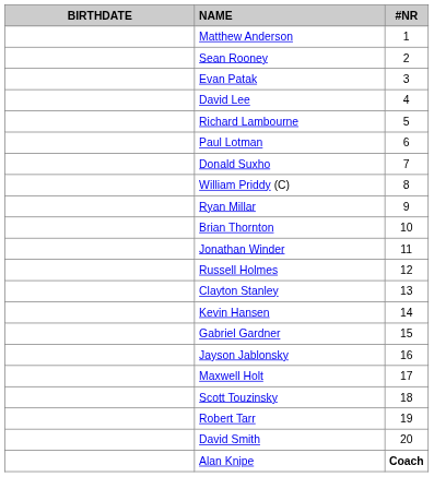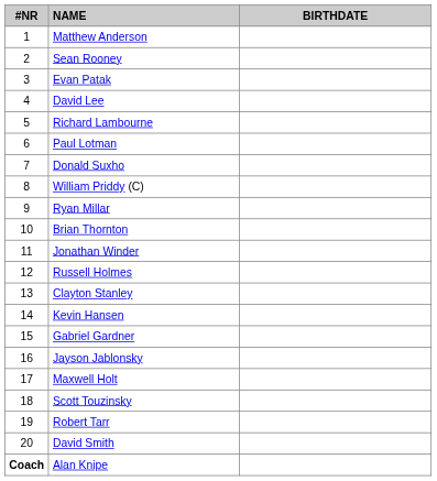columns swapped: #NR <-> BIRTHDATE
